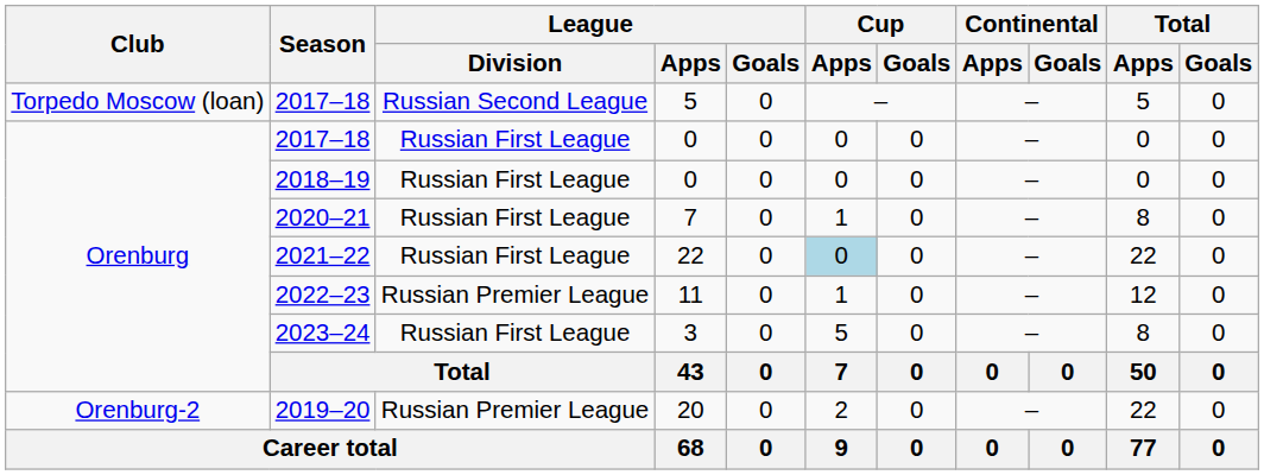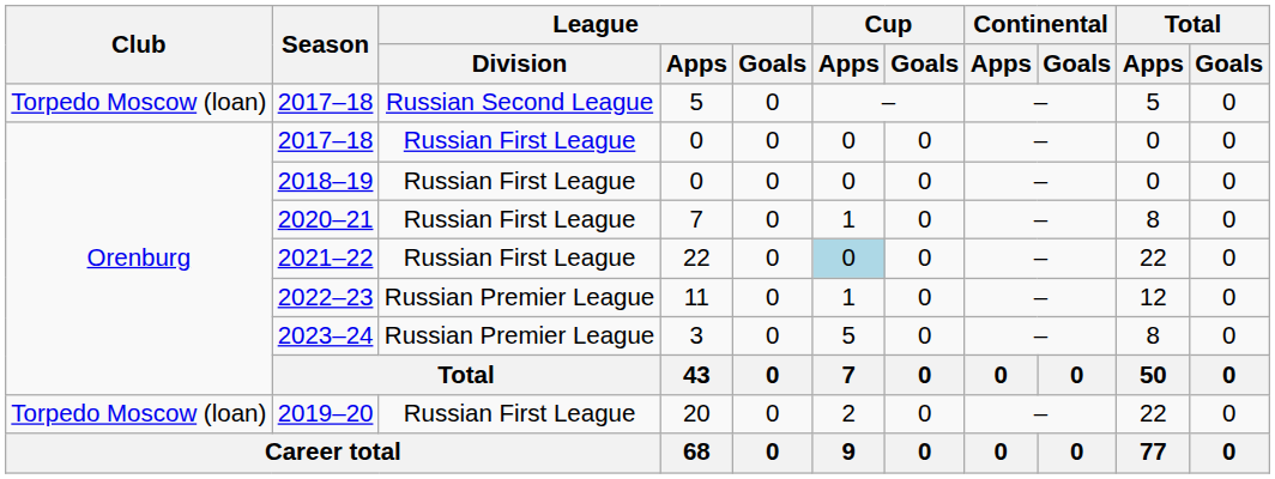2023–24 | League / Division: Russian First League -> Russian Premier League
2019–20 | Club: Orenburg-2 -> Torpedo Moscow (loan)
2019–20 | League / Division: Russian Premier League -> Russian First League
